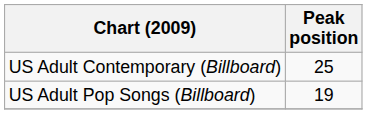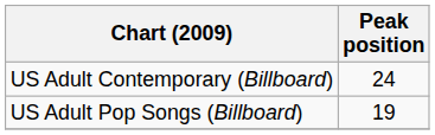US Adult Contemporary (Billboard) | Peak position: 25 -> 24
